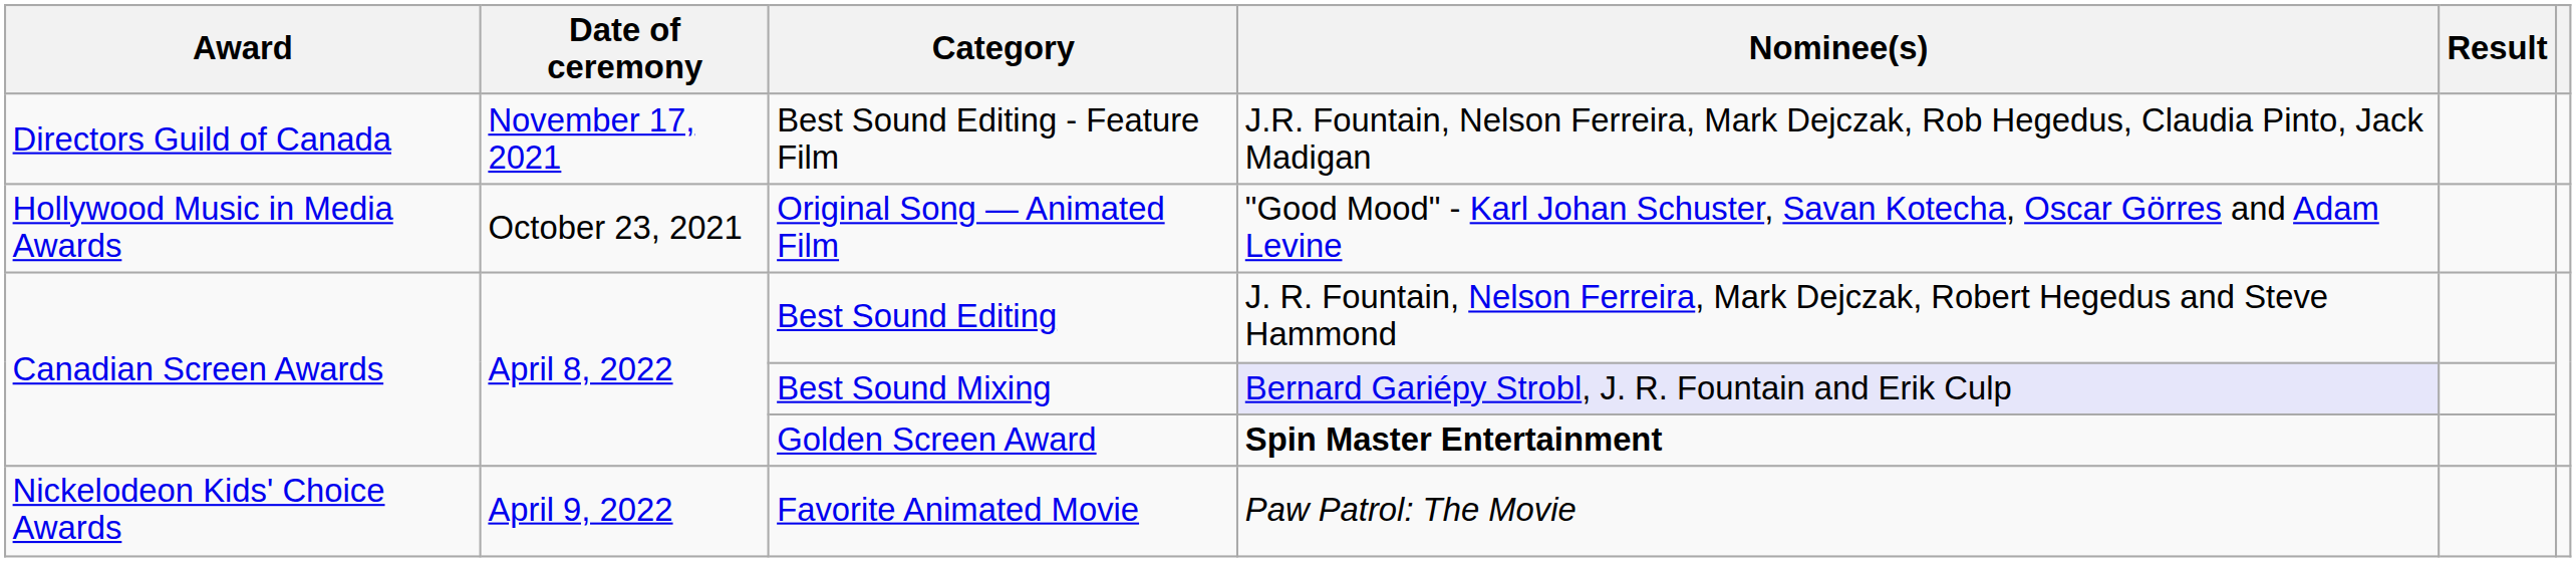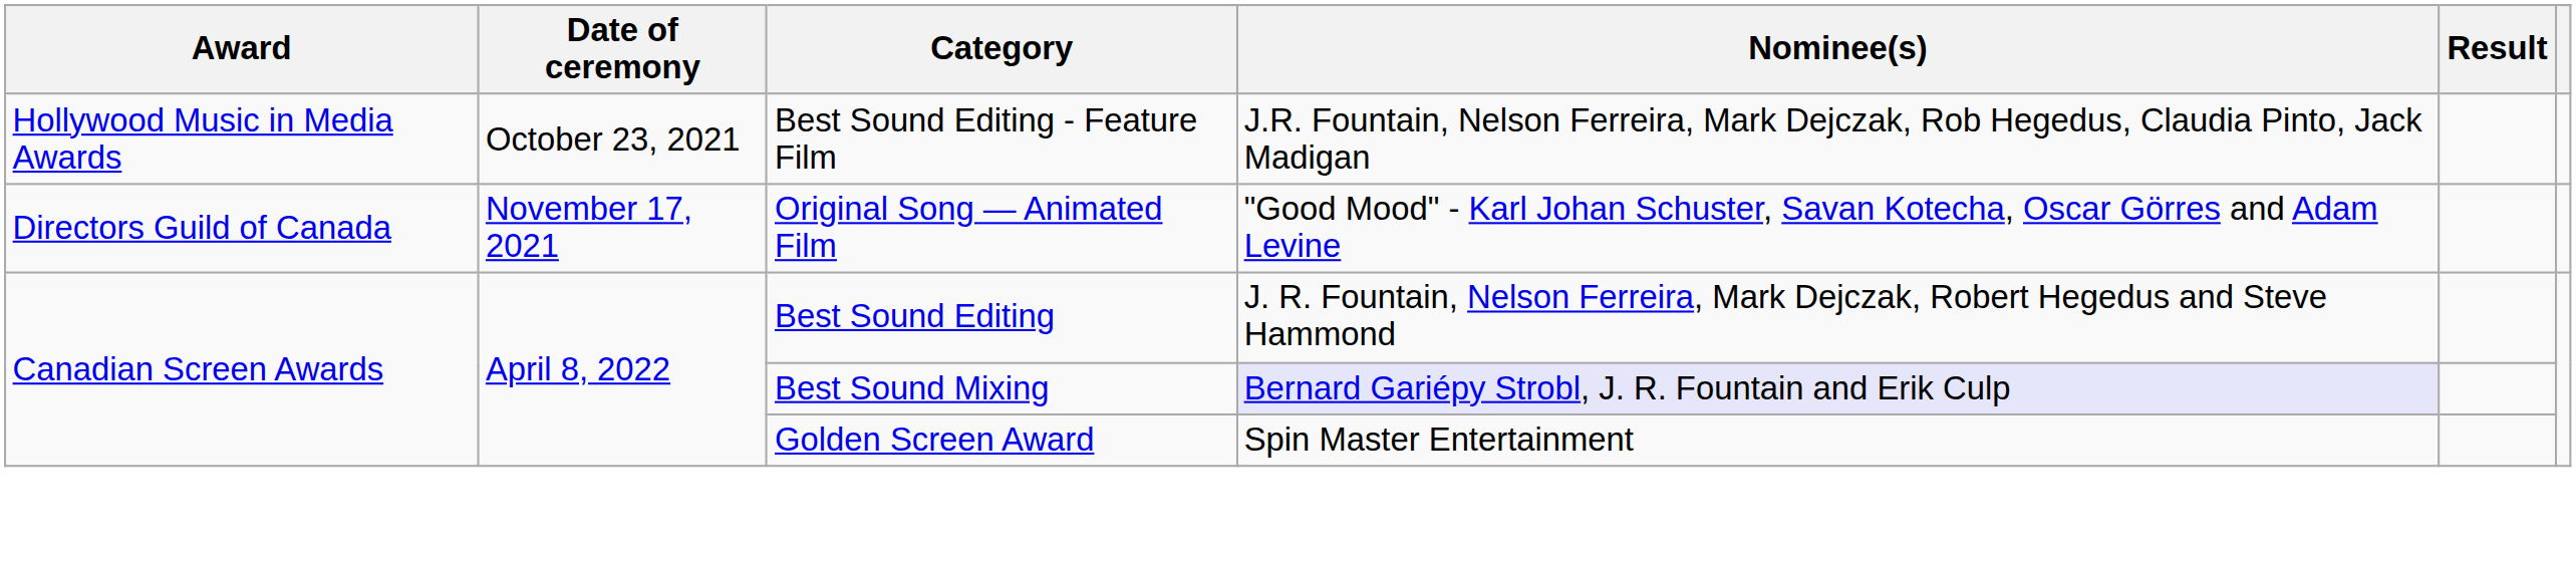Best Sound Editing - Feature Film | Award: Directors Guild of Canada -> Hollywood Music in Media Awards
Best Sound Editing - Feature Film | Date of ceremony: November 17, 2021 -> October 23, 2021
Original Song — Animated Film | Award: Hollywood Music in Media Awards -> Directors Guild of Canada
Original Song — Animated Film | Date of ceremony: October 23, 2021 -> November 17, 2021
Golden Screen Award | Nominee(s): bold -> normal
- row: Nickelodeon Kids' Choice Awards | April 9, 2022 | Favorite Animated Movie | Paw Patrol: The Movie
